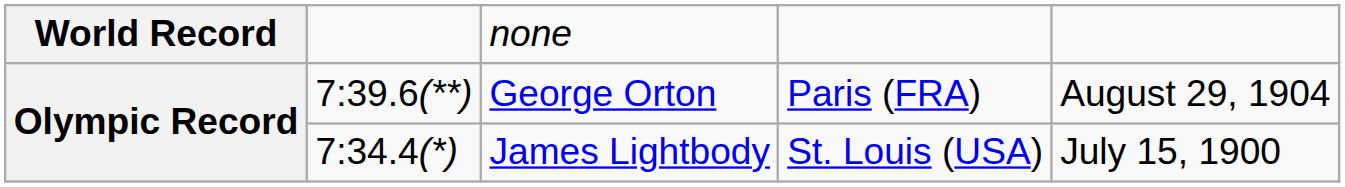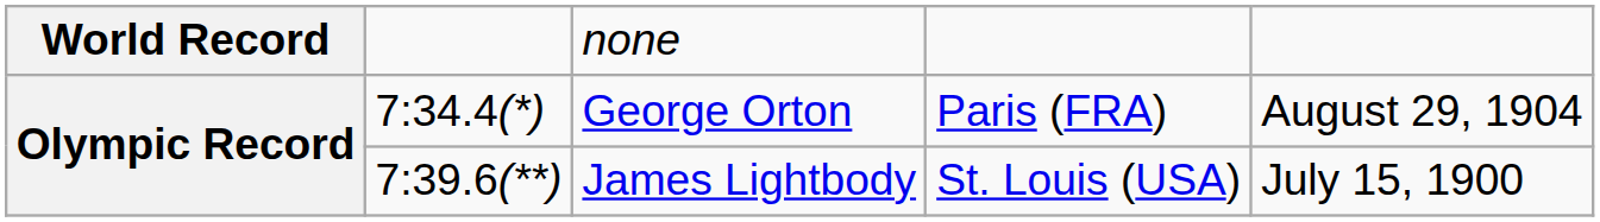George Orton | column 2: 7:39.6(**) -> 7:34.4(*)
James Lightbody | column 2: 7:34.4(*) -> 7:39.6(**)
